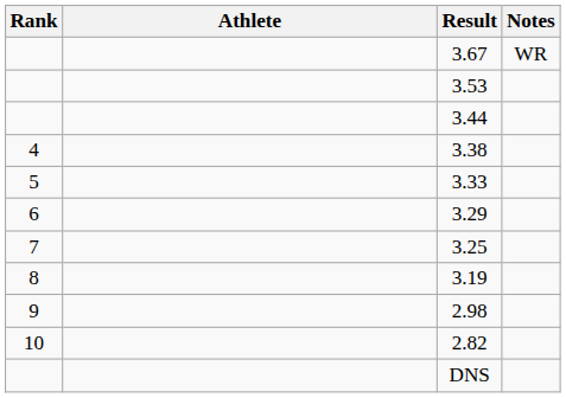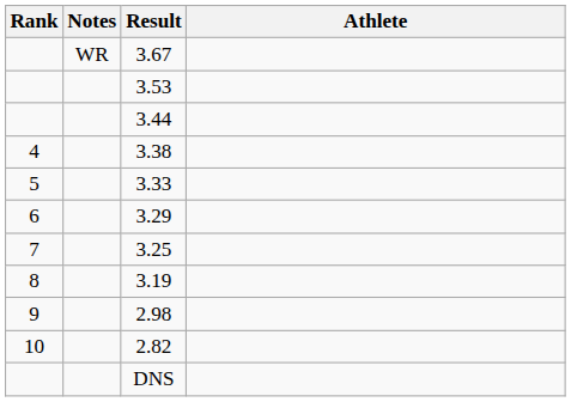columns swapped: Athlete <-> Notes
